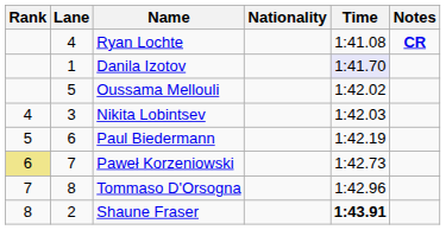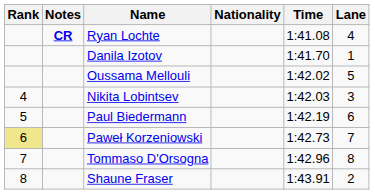columns swapped: Lane <-> Notes
Danila Izotov | Time: lavender background -> no background
Shaune Fraser | Time: bold -> normal
